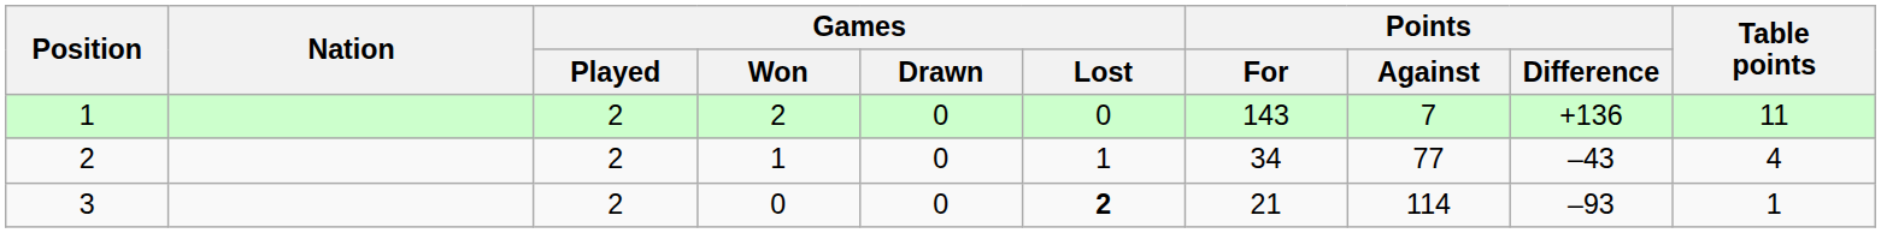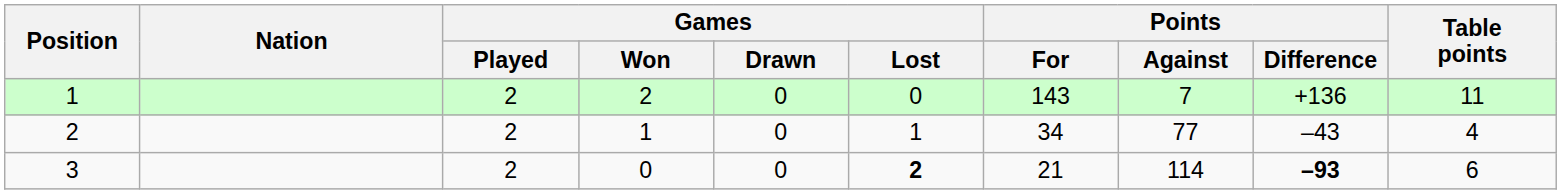3 | Points / Difference: normal -> bold
3 | Table points: 1 -> 6
